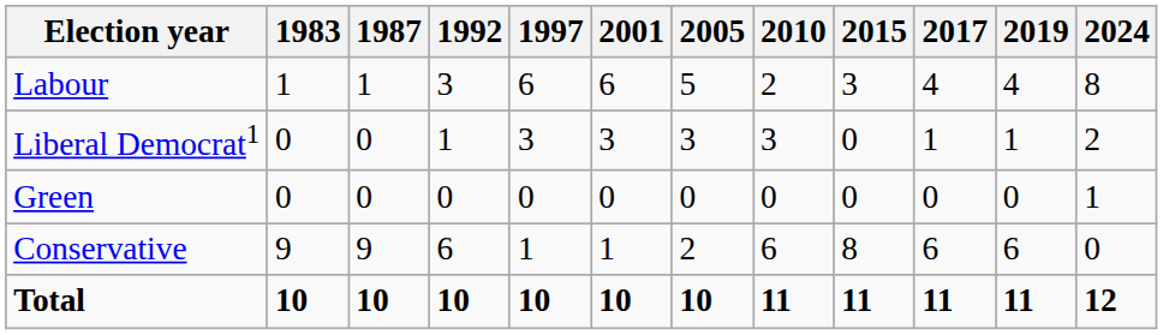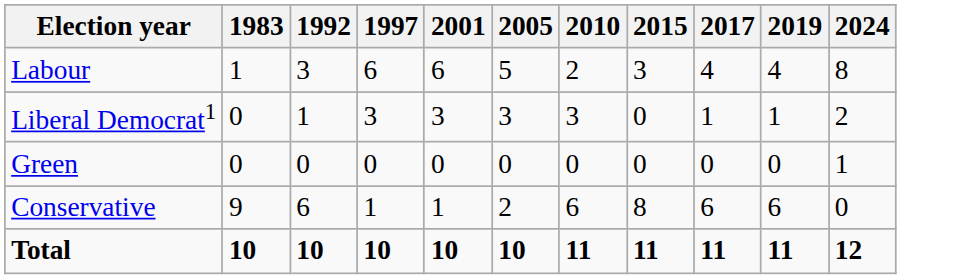- column: 1987 | 1 | 0 | 0 | 9 | 10
